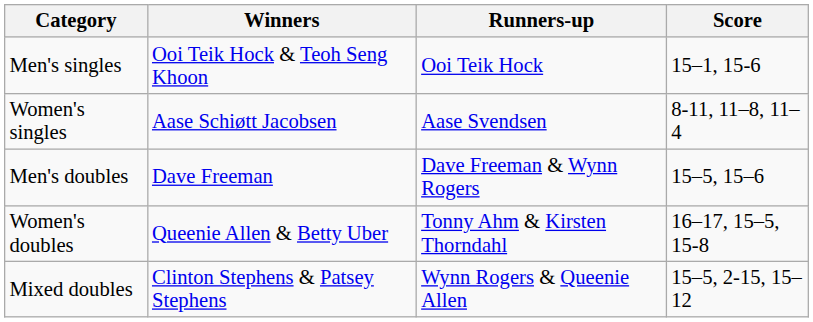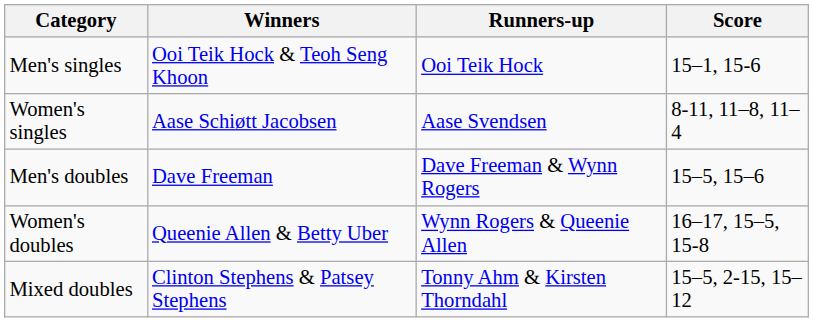Women's doubles | Runners-up: Tonny Ahm & Kirsten Thorndahl -> Wynn Rogers & Queenie Allen
Mixed doubles | Runners-up: Wynn Rogers & Queenie Allen -> Tonny Ahm & Kirsten Thorndahl
